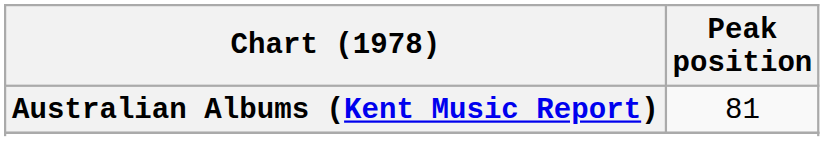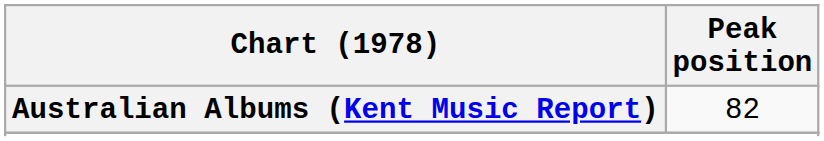Australian Albums (Kent Music Report) | Peak position: 81 -> 82
